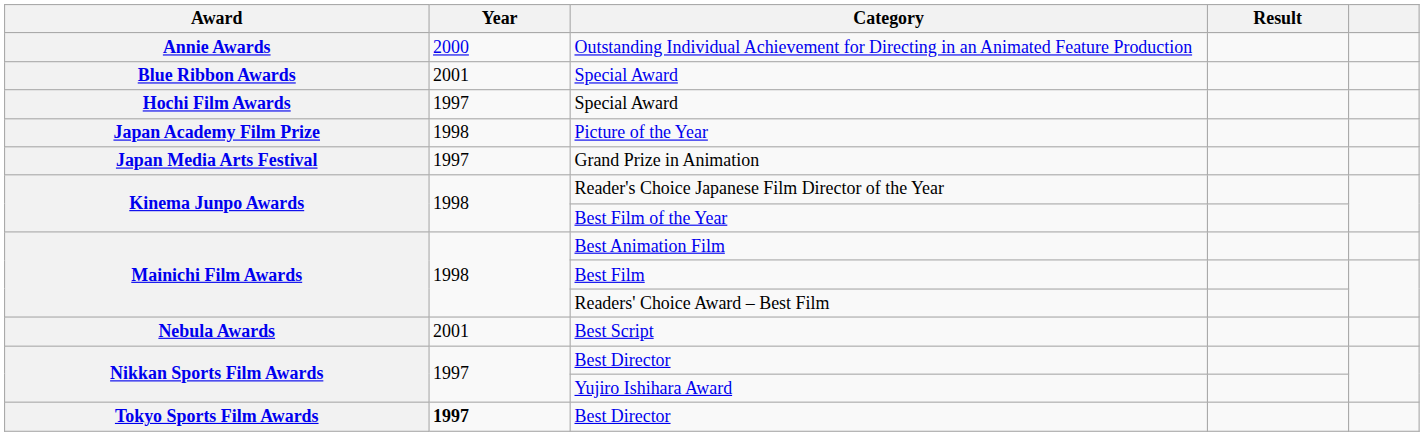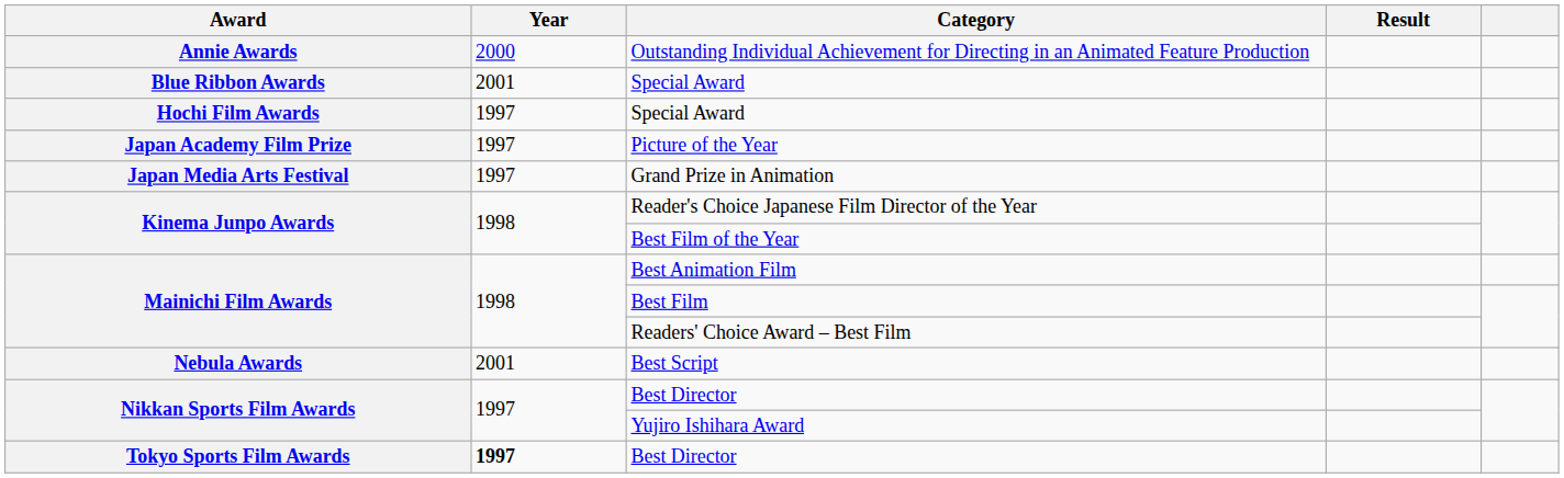Picture of the Year | Year: 1998 -> 1997
